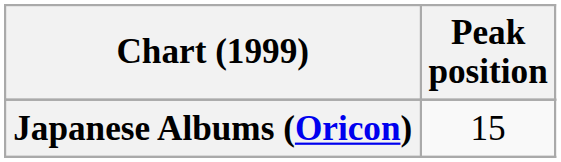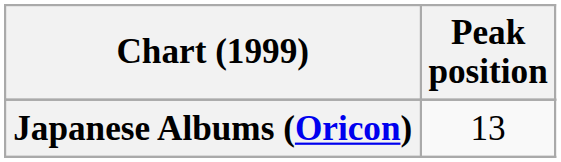Japanese Albums (Oricon) | Peak position: 15 -> 13
